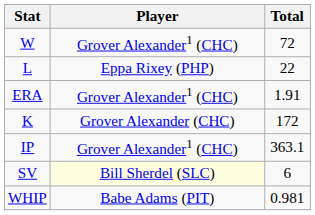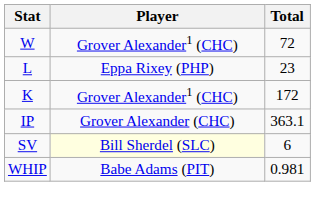L | Total: 22 -> 23
- row: ERA | Grover Alexander1 (CHC) | 1.91
K | Player: Grover Alexander (CHC) -> Grover Alexander1 (CHC)
IP | Player: Grover Alexander1 (CHC) -> Grover Alexander (CHC)
